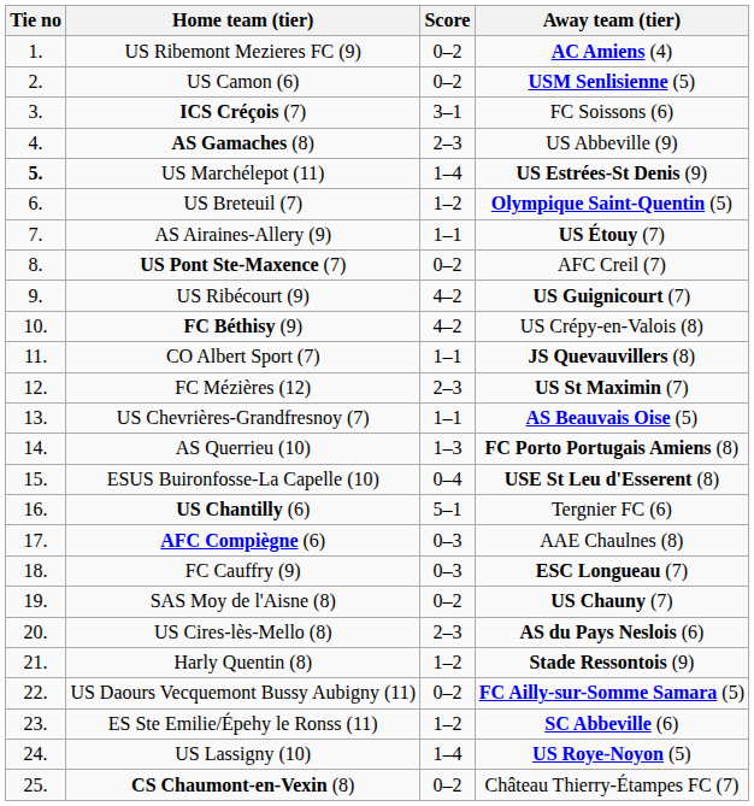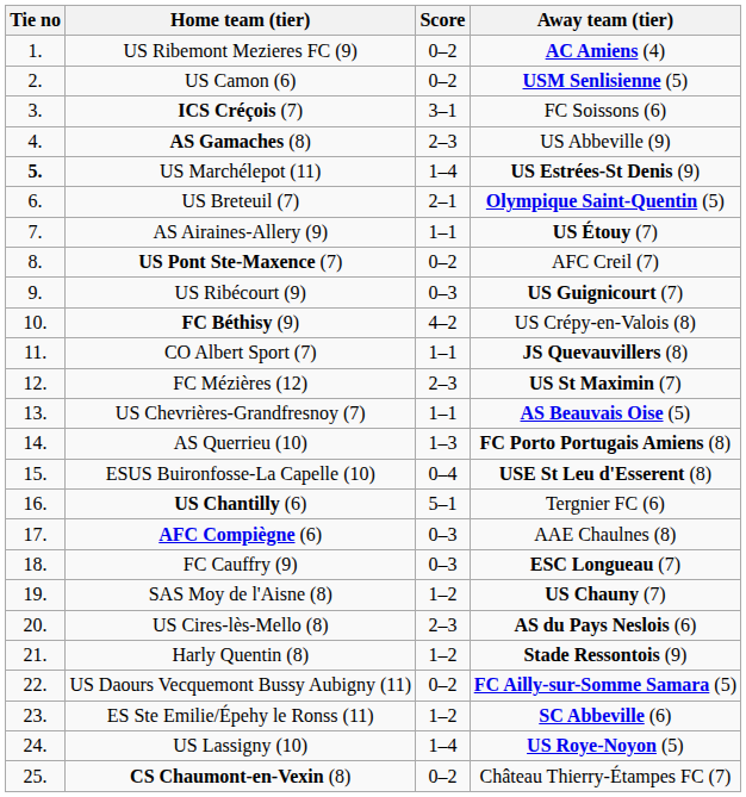US Breteuil (7) | Score: 1–2 -> 2–1
US Ribécourt (9) | Score: 4–2 -> 0–3
SAS Moy de l'Aisne (8) | Score: 0–2 -> 1–2
